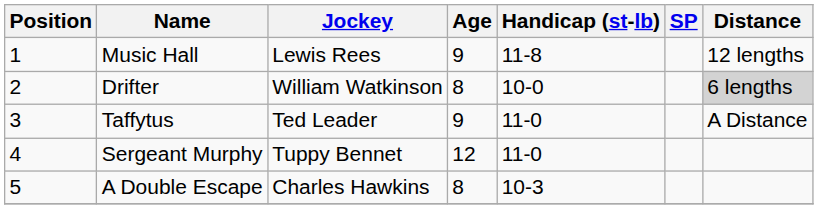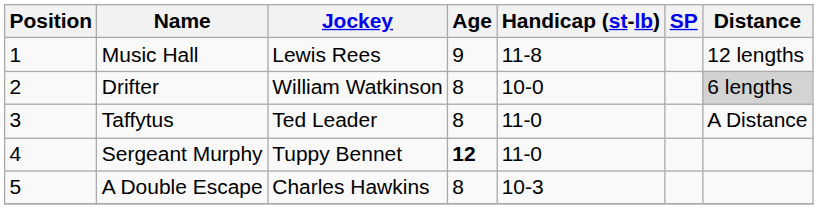Taffytus | Age: 9 -> 8
Sergeant Murphy | Age: normal -> bold
